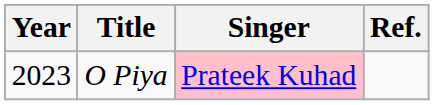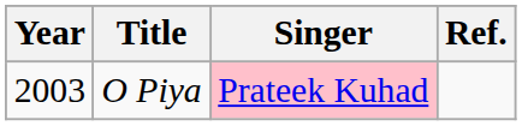O Piya | Year: 2023 -> 2003
